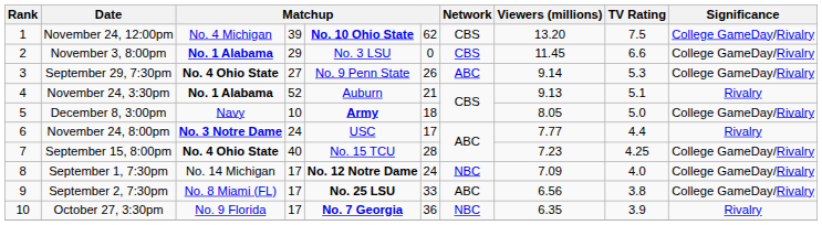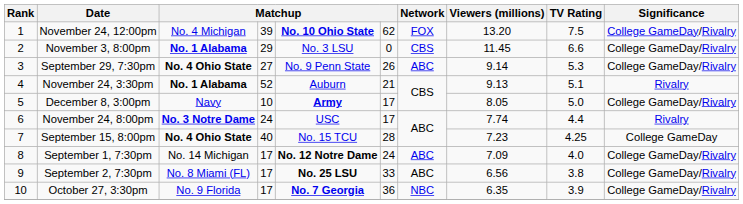November 24, 12:00pm | Network: CBS -> FOX
December 8, 3:00pm | column 6: 18 -> 17
November 24, 8:00pm | Viewers (millions): 7.77 -> 7.74
September 15, 8:00pm | Significance: College GameDay/Rivalry -> College GameDay
September 1, 7:30pm | Network: NBC -> ABC
October 27, 3:30pm | Significance: Rivalry -> College GameDay/Rivalry
